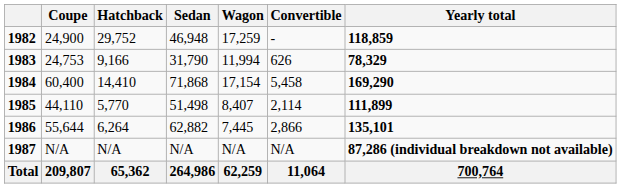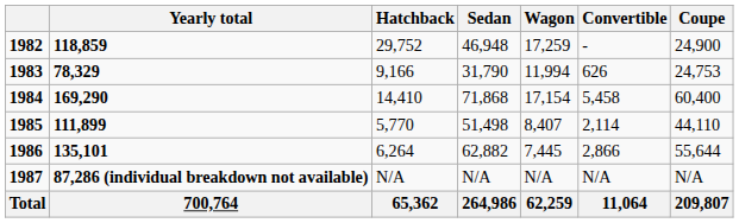columns swapped: Coupe <-> Yearly total
